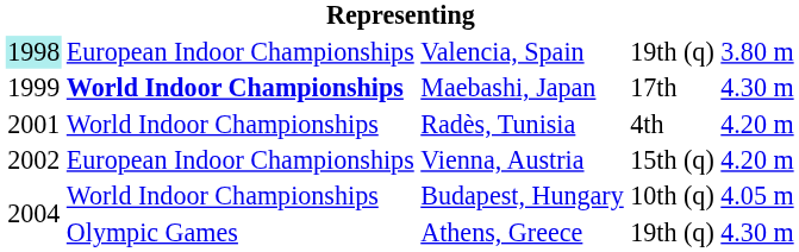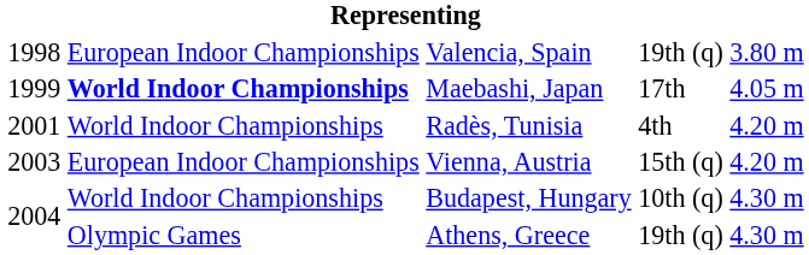Valencia, Spain | column 1: paleturquoise background -> no background
Maebashi, Japan | column 5: 4.30 m -> 4.05 m
Vienna, Austria | column 1: 2002 -> 2003
Budapest, Hungary | column 5: 4.05 m -> 4.30 m
